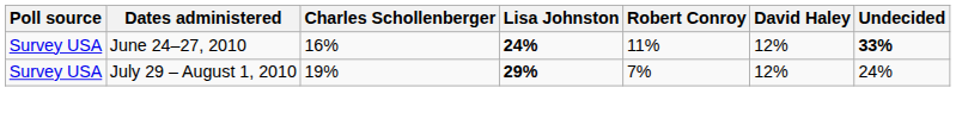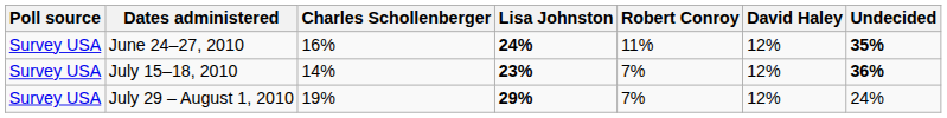June 24–27, 2010 | Undecided: 33% -> 35%
+ row: Survey USA | July 15–18, 2010 | 14% | 23% | 7% | 12% | 36%
